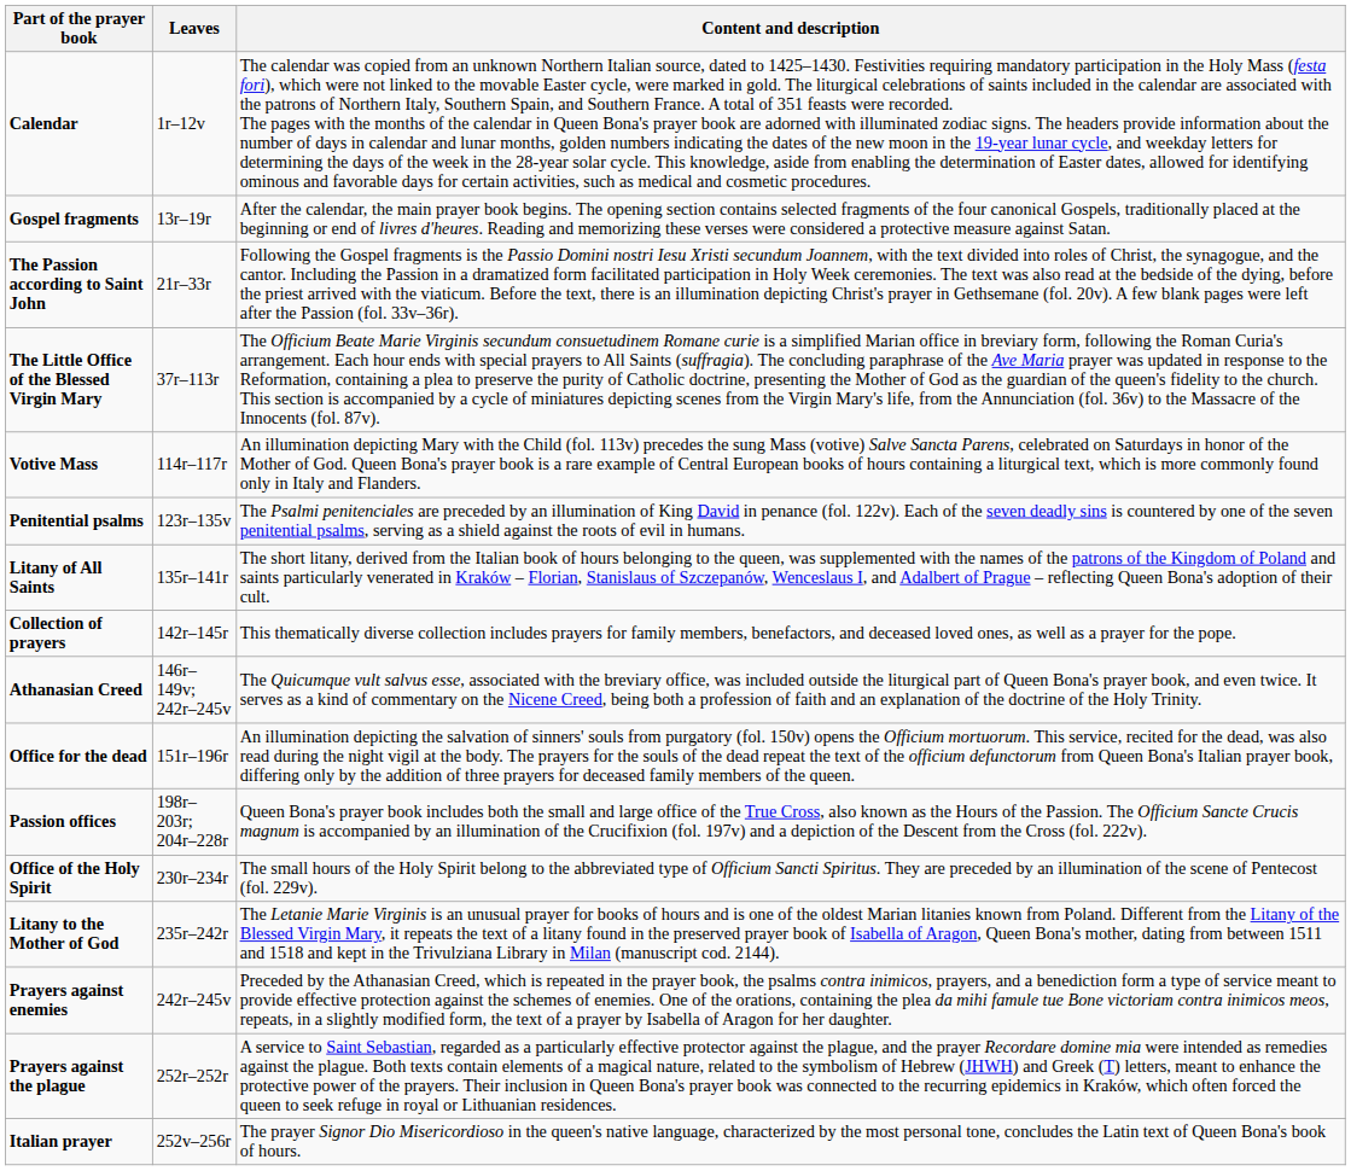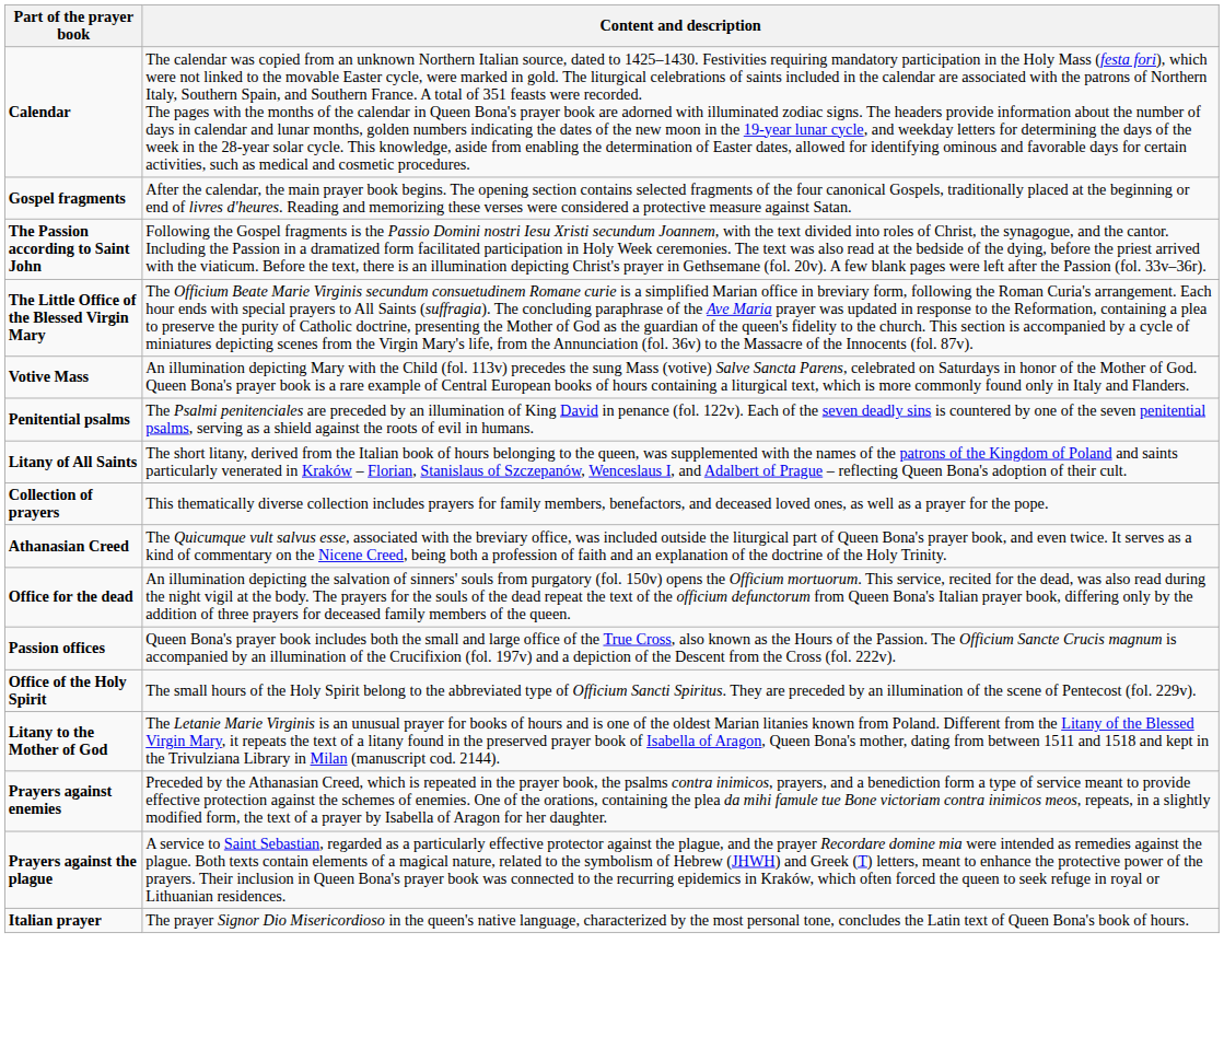- column: Leaves | 1r–12v | 13r–19r | 21r–33r | 37r–113r | 114r–117r | 123r–135v | 135r–141r | 142r–145r | 146r–149v; 242r–245v | 151r–196r | 198r–203r; 204r–228r | 230r–234r | 235r–242r | 242r–245v | 252r–252r | 252v–256r
